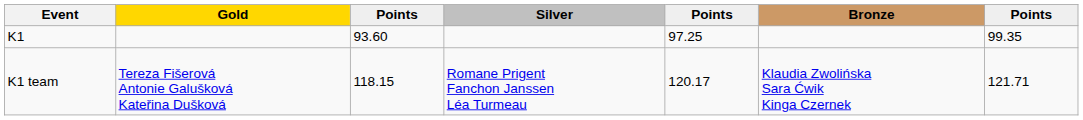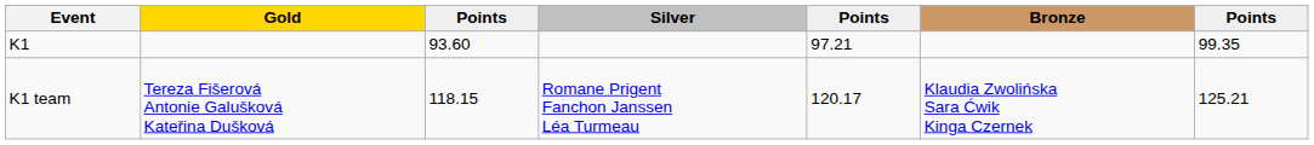K1 | column 5: 97.25 -> 97.21
K1 team | column 7: 121.71 -> 125.21
